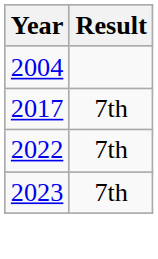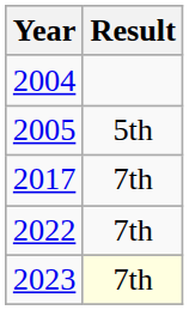+ row: 2005 | 5th
2023 | Result: no background -> lightyellow background
